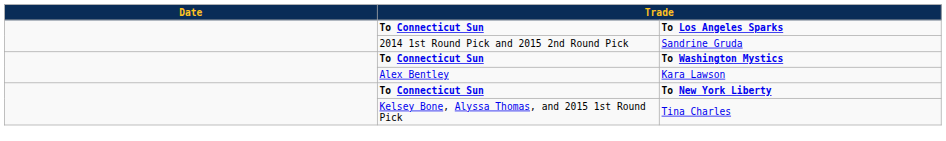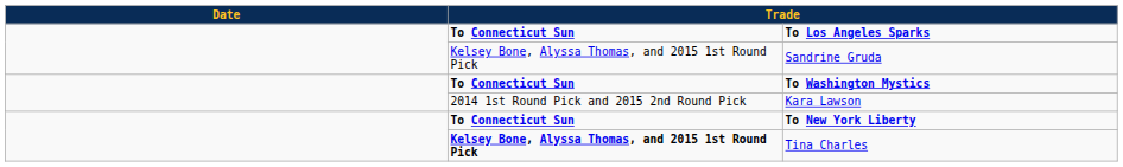Sandrine Gruda | column 2: 2014 1st Round Pick and 2015 2nd Round Pick -> Kelsey Bone, Alyssa Thomas, and 2015 1st Round Pick
Kara Lawson | column 2: Alex Bentley -> 2014 1st Round Pick and 2015 2nd Round Pick
Tina Charles | column 2: normal -> bold
